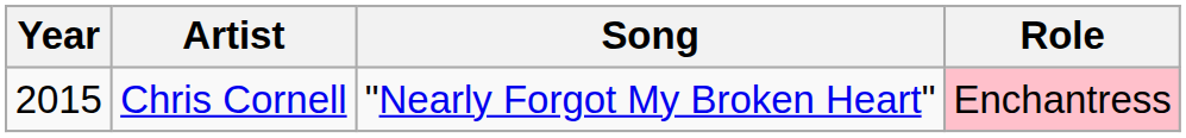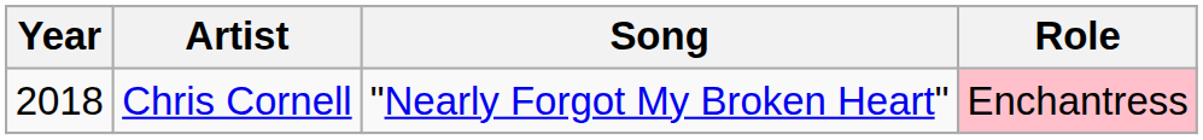Chris Cornell | Year: 2015 -> 2018
